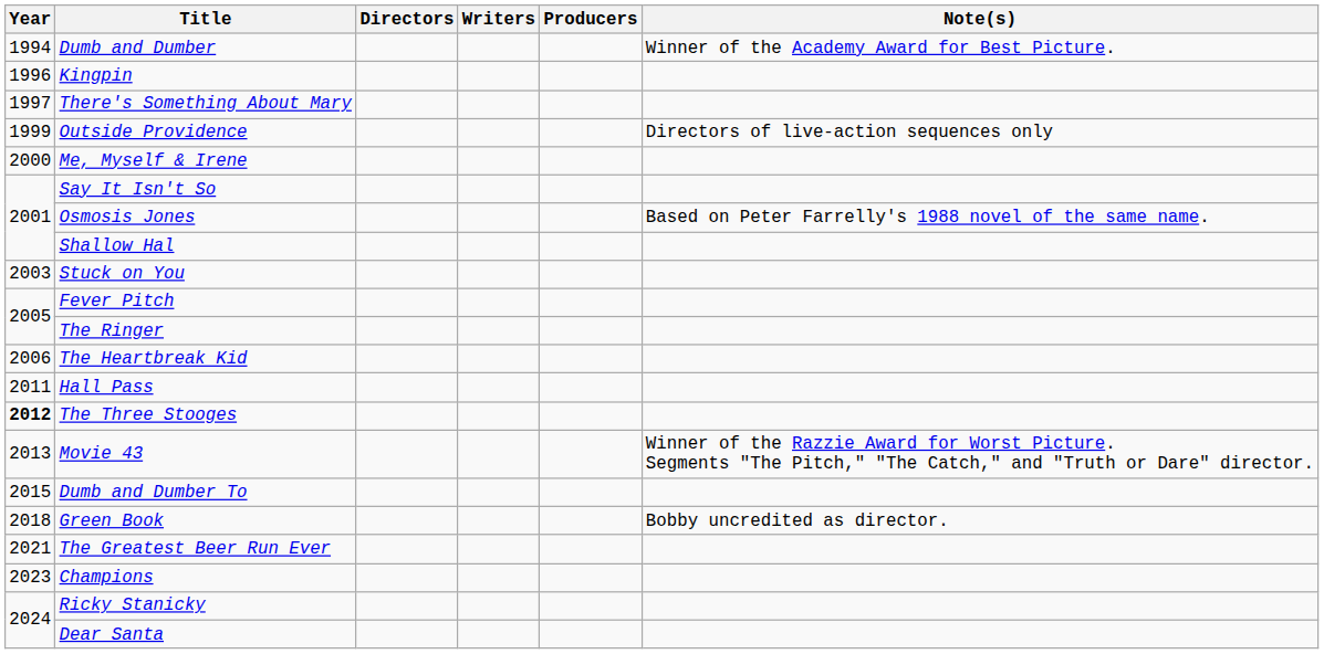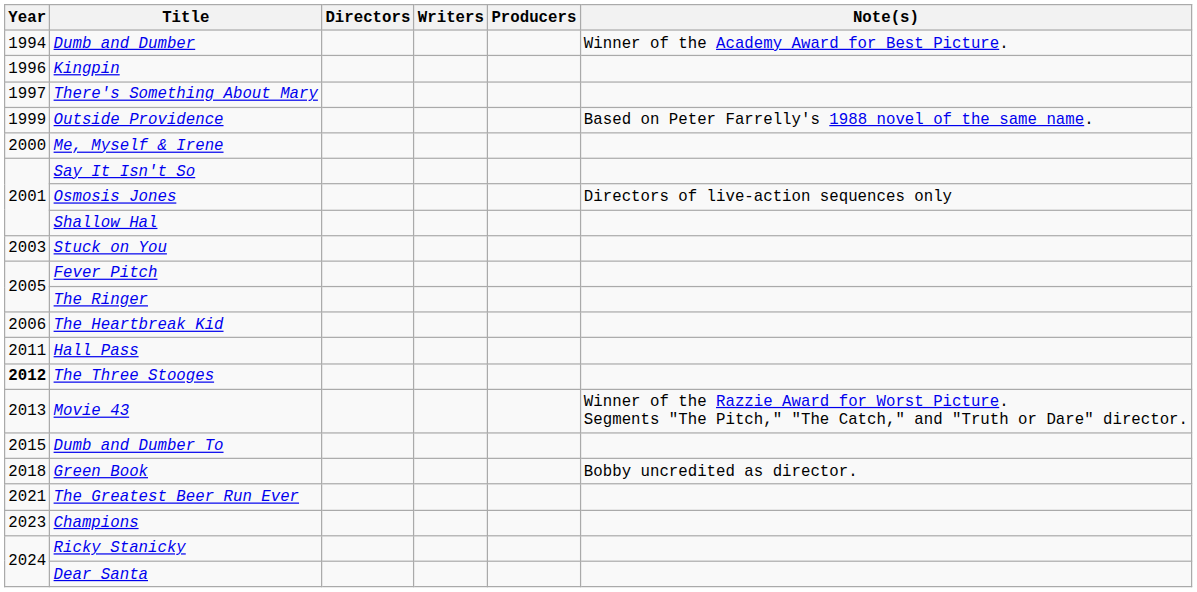Outside Providence | Note(s): Directors of live-action sequences only -> Based on Peter Farrelly's 1988 novel of the same name.
Osmosis Jones | Note(s): Based on Peter Farrelly's 1988 novel of the same name. -> Directors of live-action sequences only
